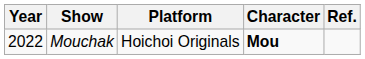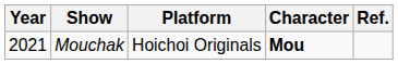Mouchak | Year: 2022 -> 2021
